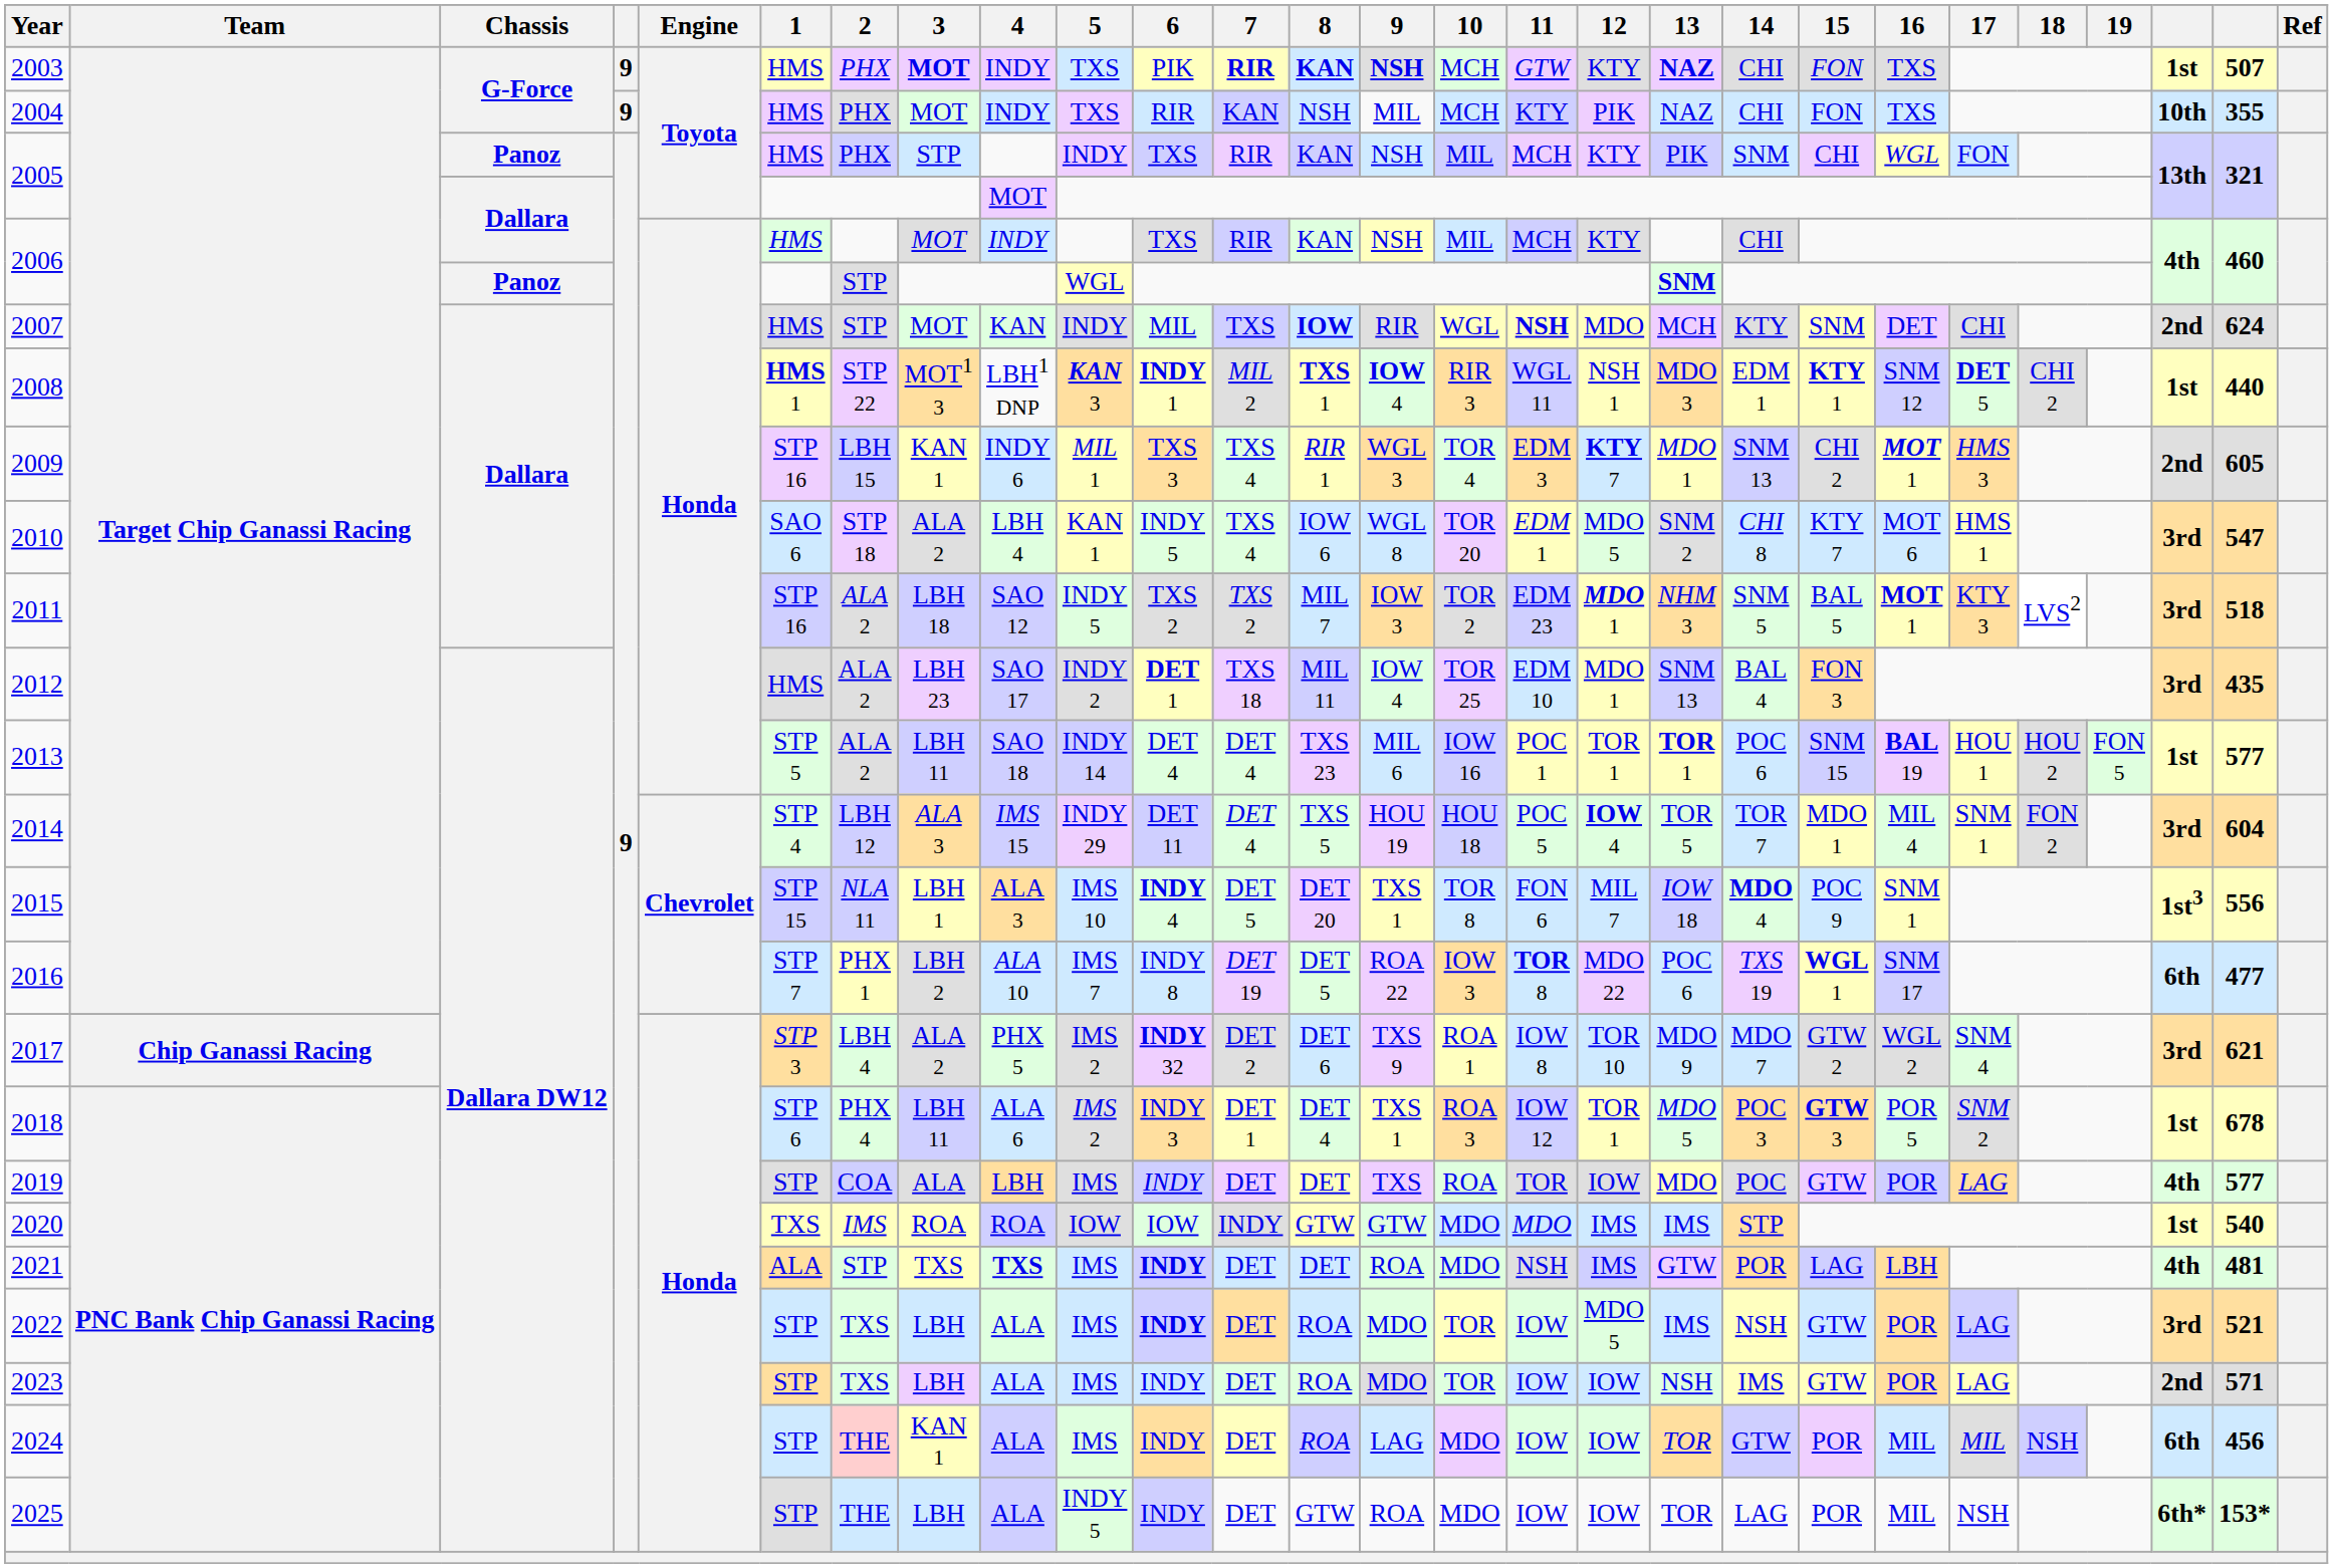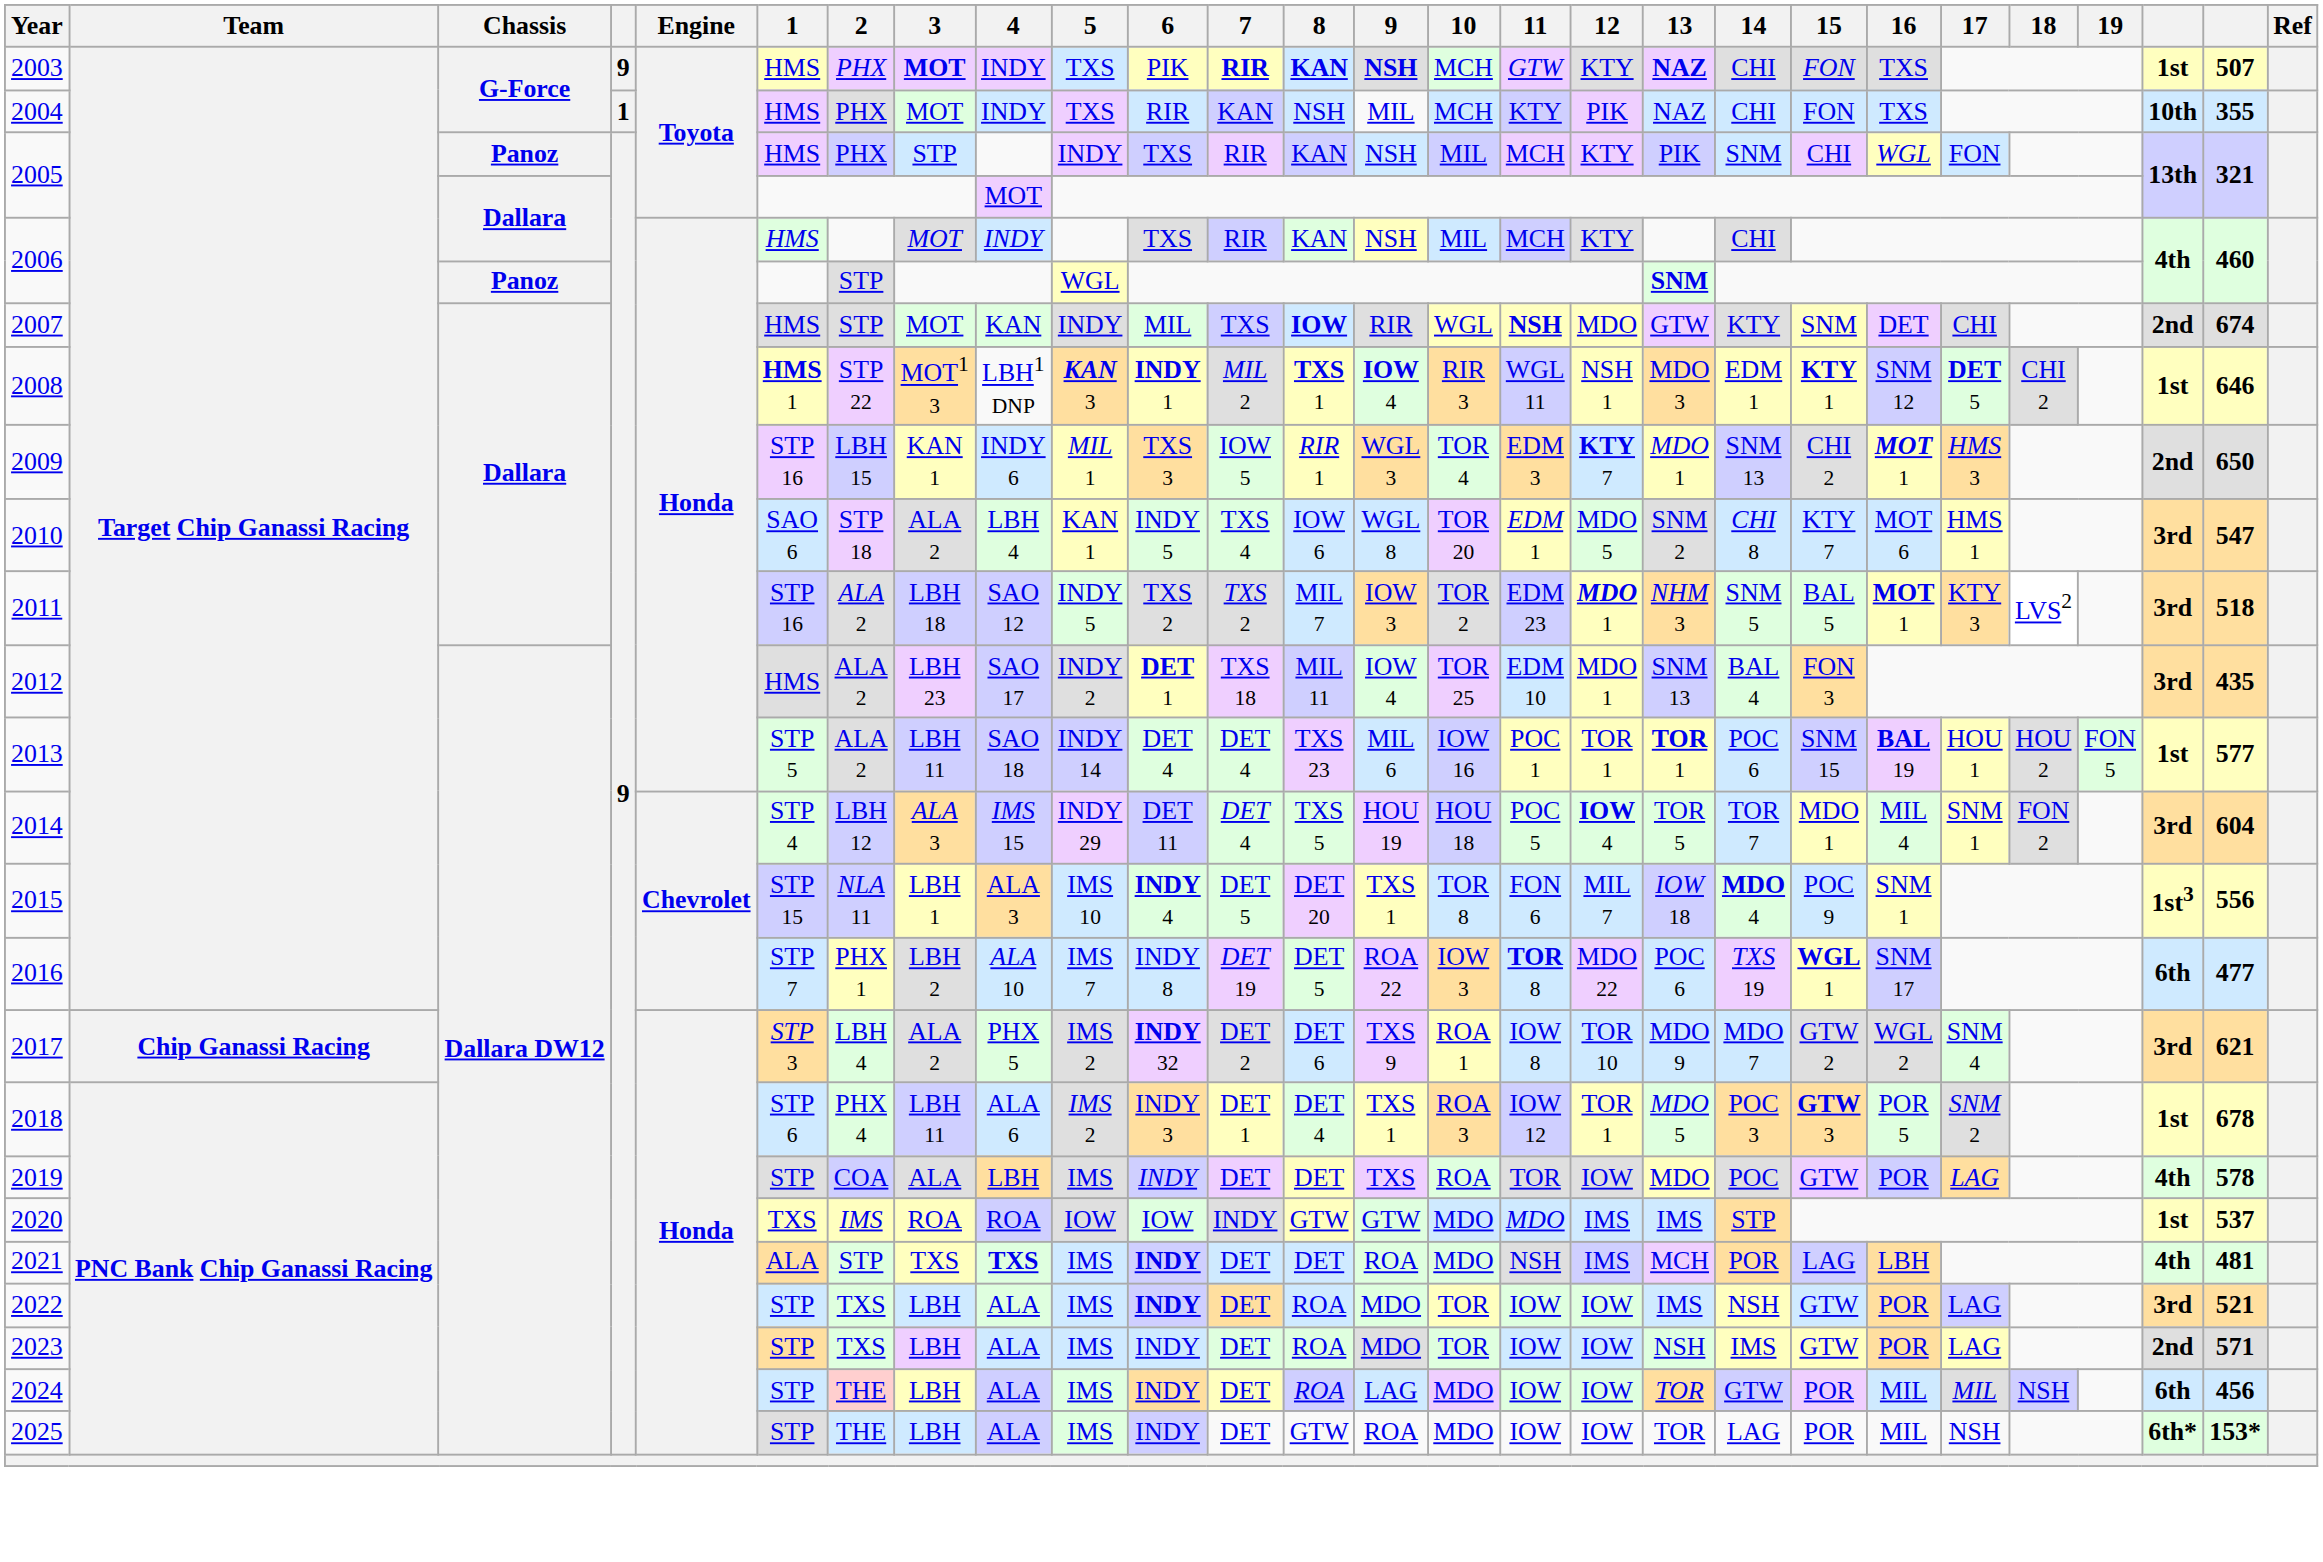2004 | column 4: 9 -> 1
2007 | 13: MCH -> GTW
2007 | column 26: 624 -> 674
2008 | column 26: 440 -> 646
2009 | 7: TXS 4 -> IOW 5
2009 | column 26: 605 -> 650
2019 | column 26: 577 -> 578
2020 | column 26: 540 -> 537
2021 | 13: GTW -> MCH
2022 | 12: MDO 5 -> IOW
2024 | 3: KAN 1 -> LBH
2025 | 5: INDY 5 -> IMS
